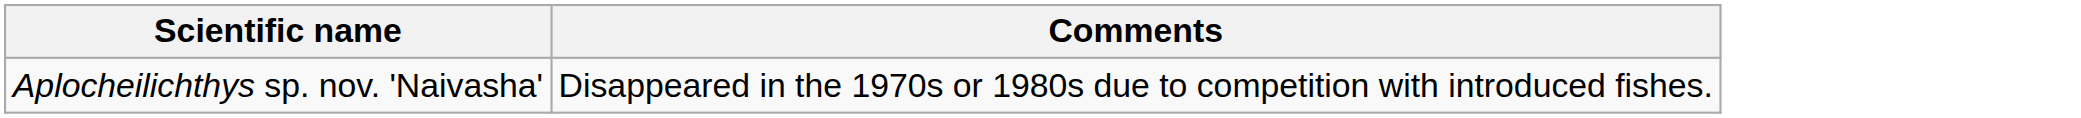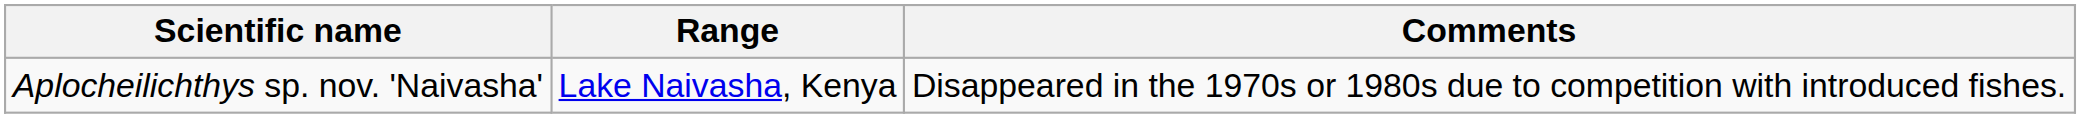+ column: Range | Lake Naivasha, Kenya
